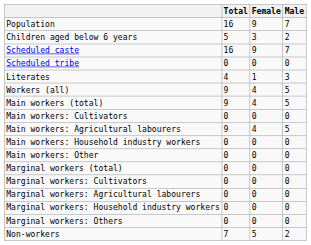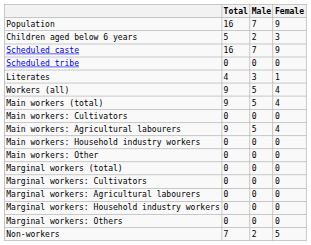columns swapped: Male <-> Female
